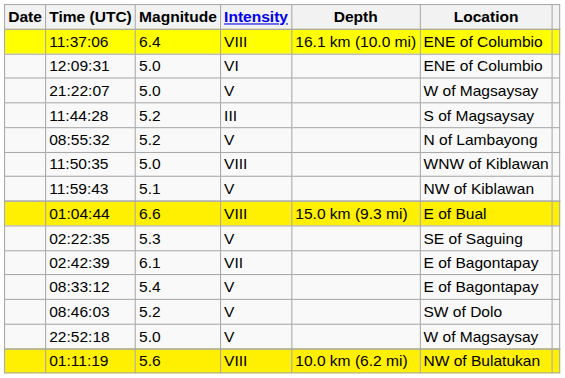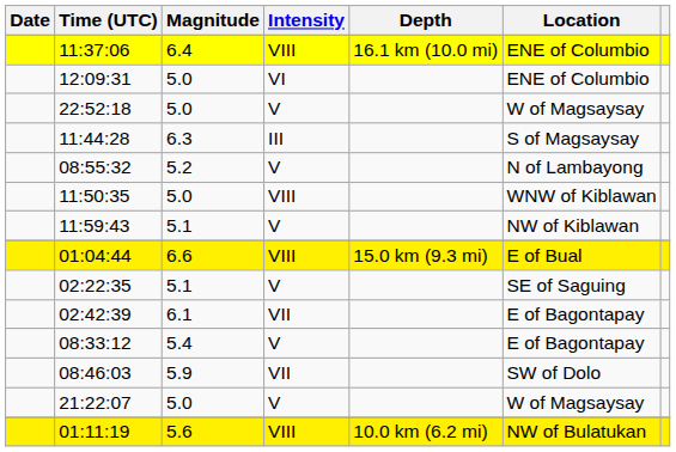rows swapped: 22:52:18 <-> 21:22:07
11:44:28 | Magnitude: 5.2 -> 6.3
02:22:35 | Magnitude: 5.3 -> 5.1
08:46:03 | Magnitude: 5.2 -> 5.9
08:46:03 | Intensity: V -> VII
